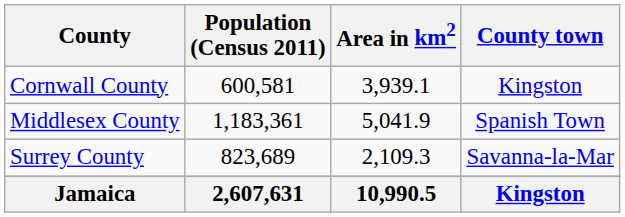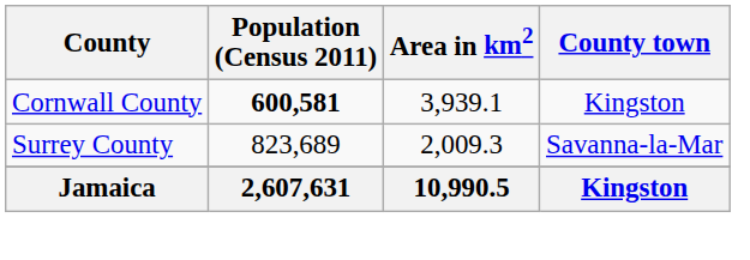Cornwall County | Population (Census 2011): normal -> bold
- row: Middlesex County | 1,183,361 | 5,041.9 | Spanish Town
Surrey County | Area in km2: 2,109.3 -> 2,009.3
